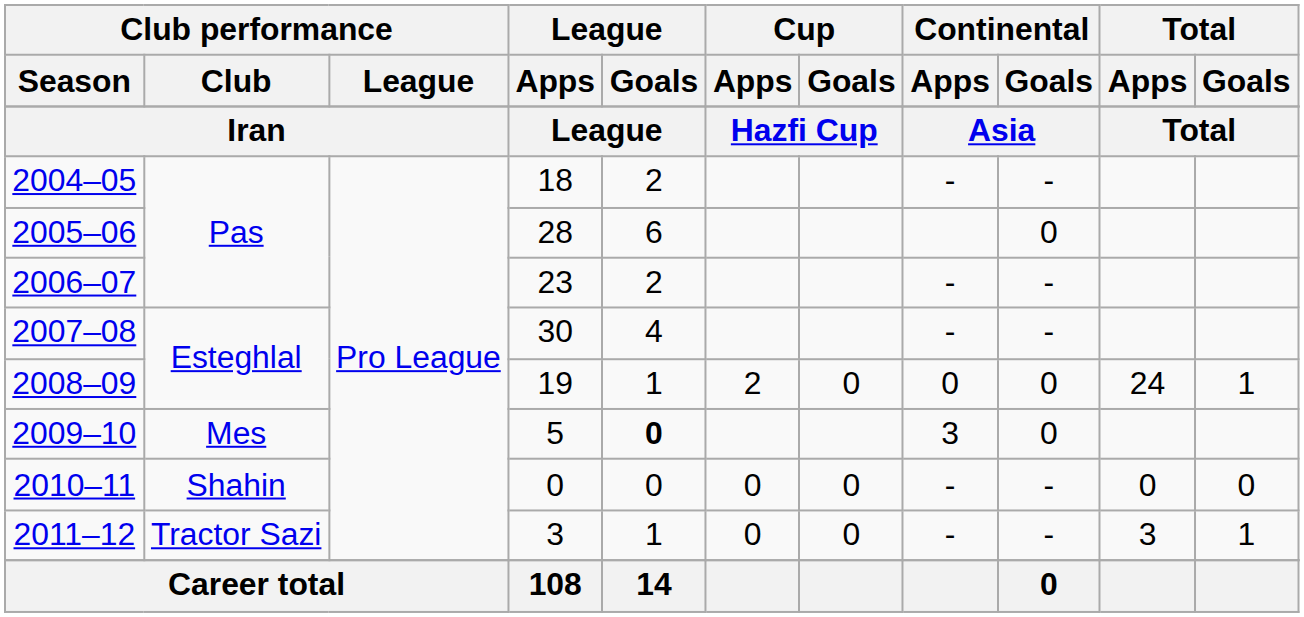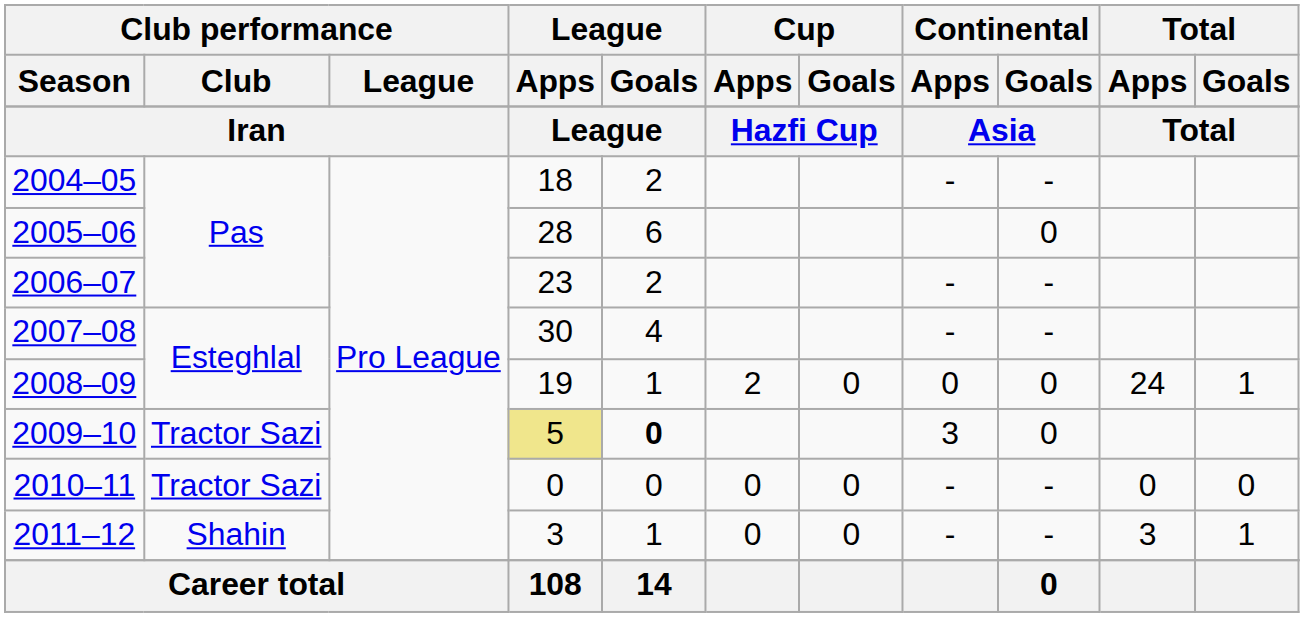2009–10 | Club performance / Club: Mes -> Tractor Sazi
2009–10 | League / Apps: no background -> khaki background
2010–11 | Club performance / Club: Shahin -> Tractor Sazi
2011–12 | Club performance / Club: Tractor Sazi -> Shahin
